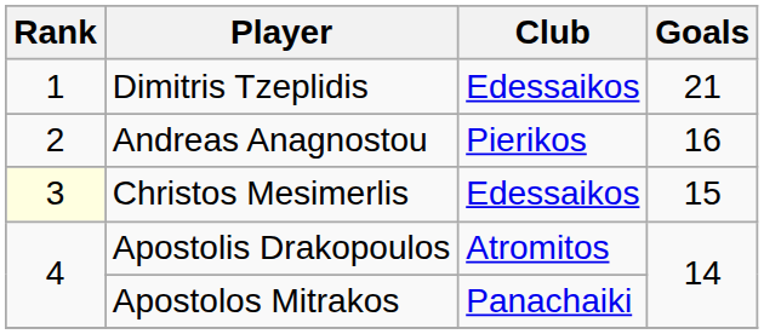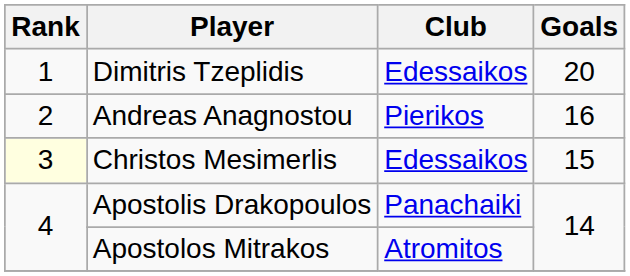Dimitris Tzeplidis | Goals: 21 -> 20
Apostolis Drakopoulos | Club: Atromitos -> Panachaiki
Apostolos Mitrakos | Club: Panachaiki -> Atromitos
